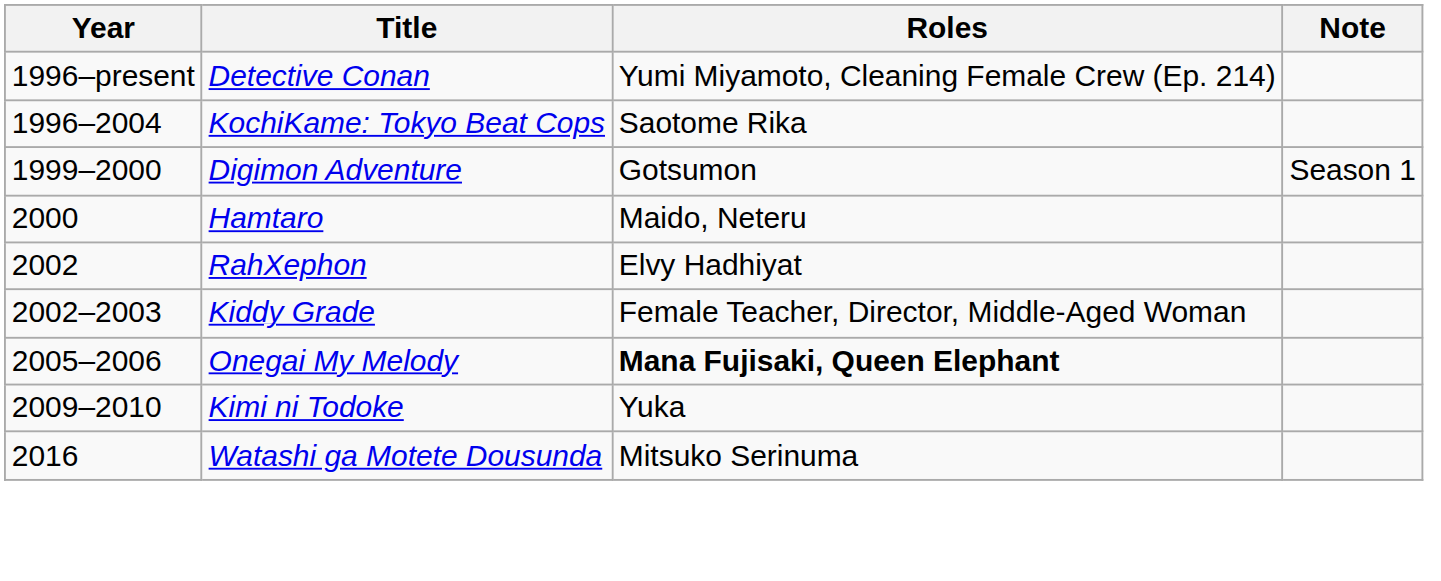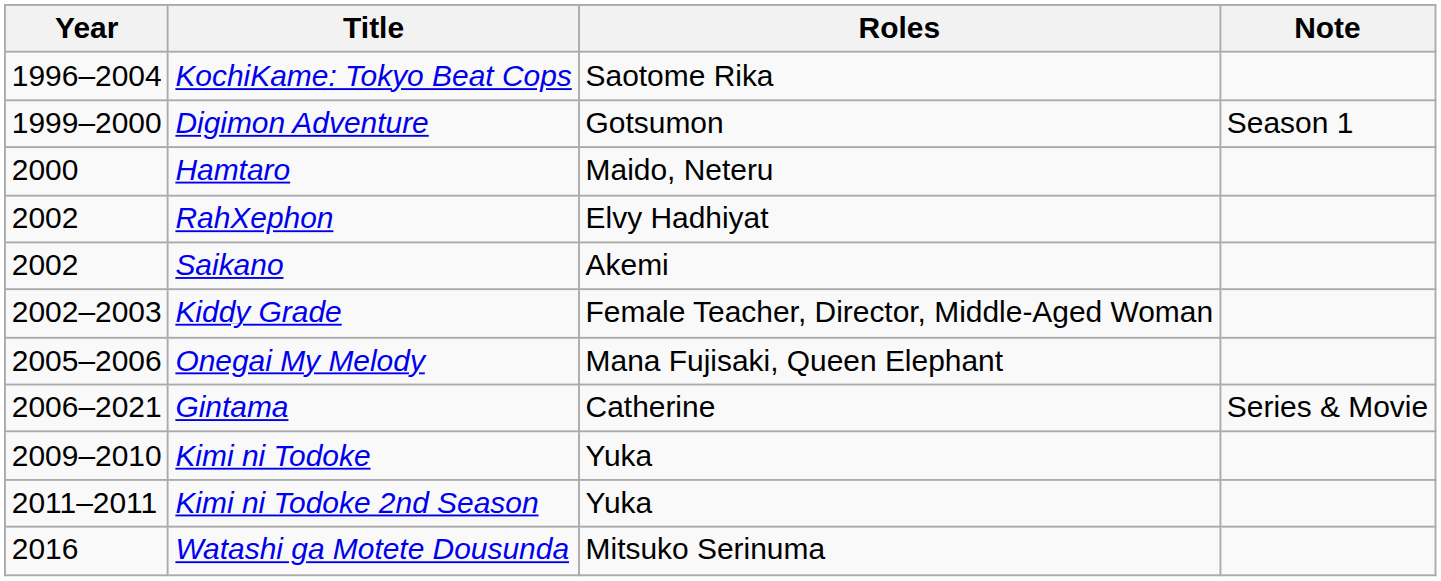- row: 1996–present | Detective Conan | Yumi Miyamoto, Cleaning Female Crew (Ep. 214)
+ row: 2002 | Saikano | Akemi
Onegai My Melody | Roles: bold -> normal
+ row: 2006–2021 | Gintama | Catherine | Series & Movie
+ row: 2011–2011 | Kimi ni Todoke 2nd Season | Yuka
